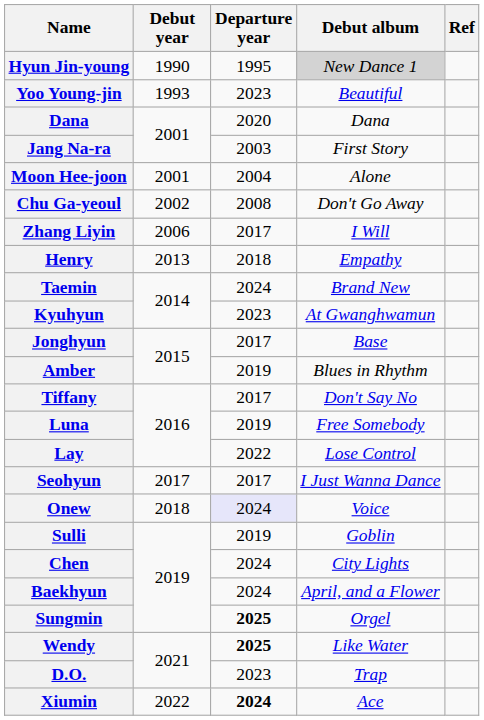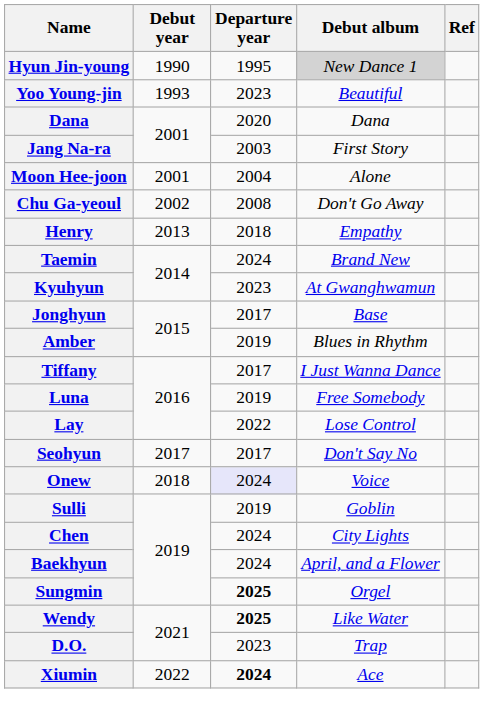- row: Zhang Liyin | 2006 | 2017 | I Will
Tiffany | Debut album: Don't Say No -> I Just Wanna Dance
Seohyun | Debut album: I Just Wanna Dance -> Don't Say No
